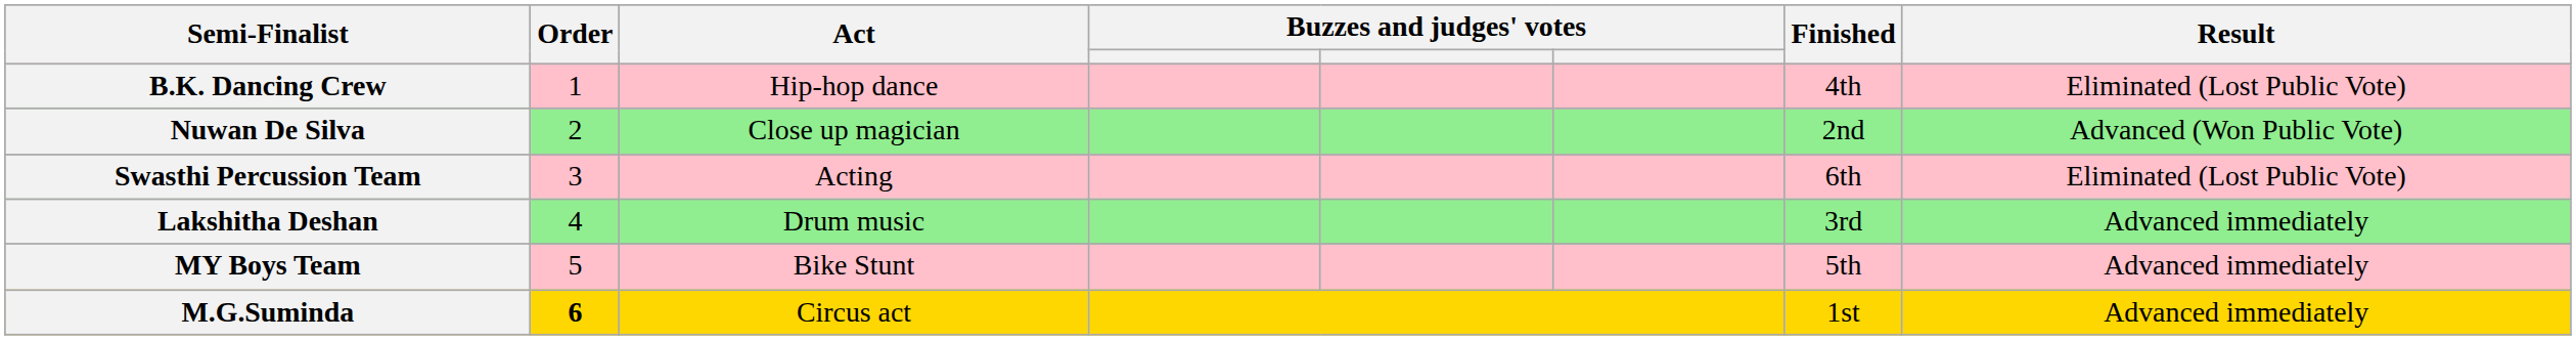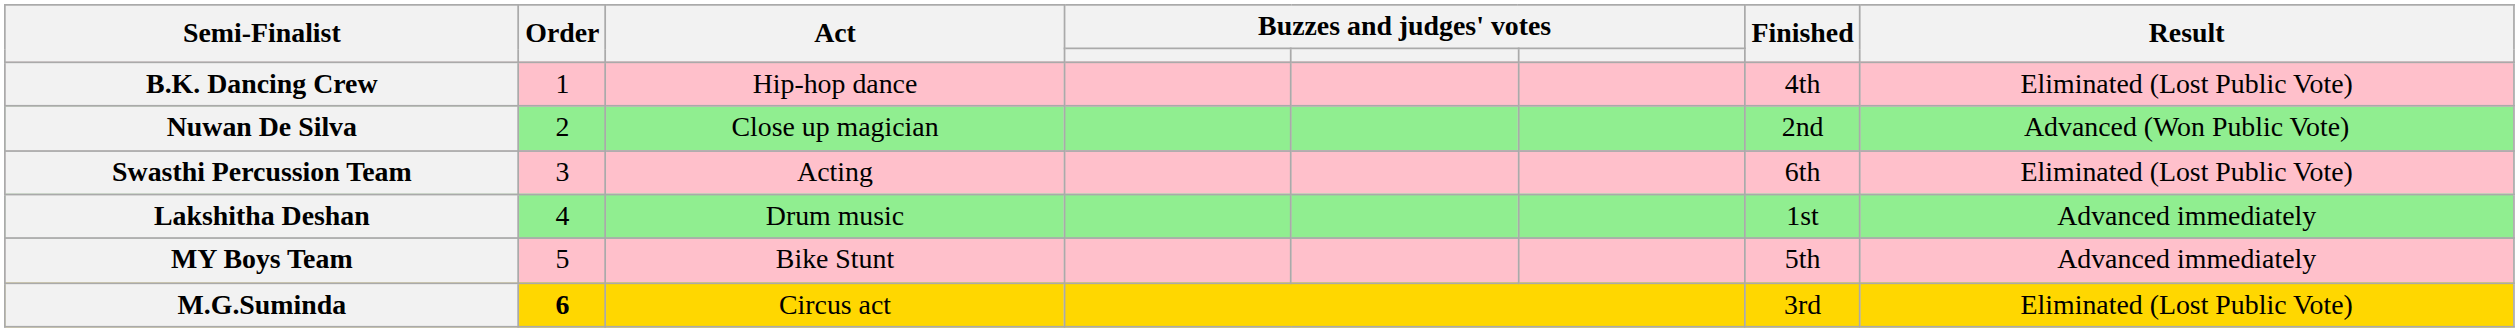Lakshitha Deshan | Finished: 3rd -> 1st
M.G.Suminda | Finished: 1st -> 3rd
M.G.Suminda | Result: Advanced immediately -> Eliminated (Lost Public Vote)
